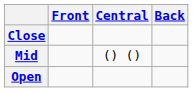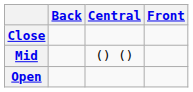columns swapped: Front <-> Back
